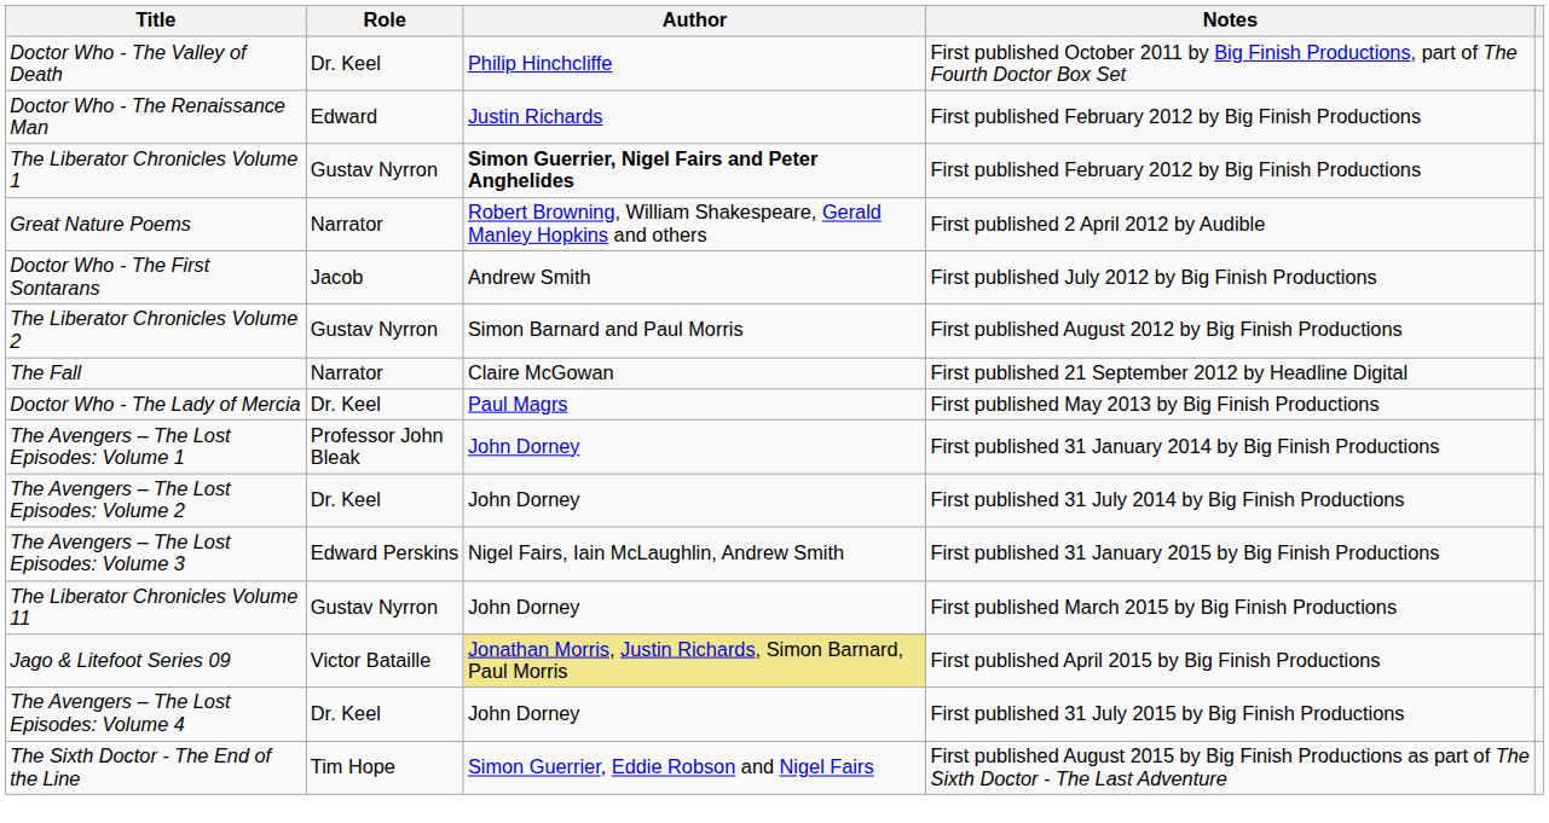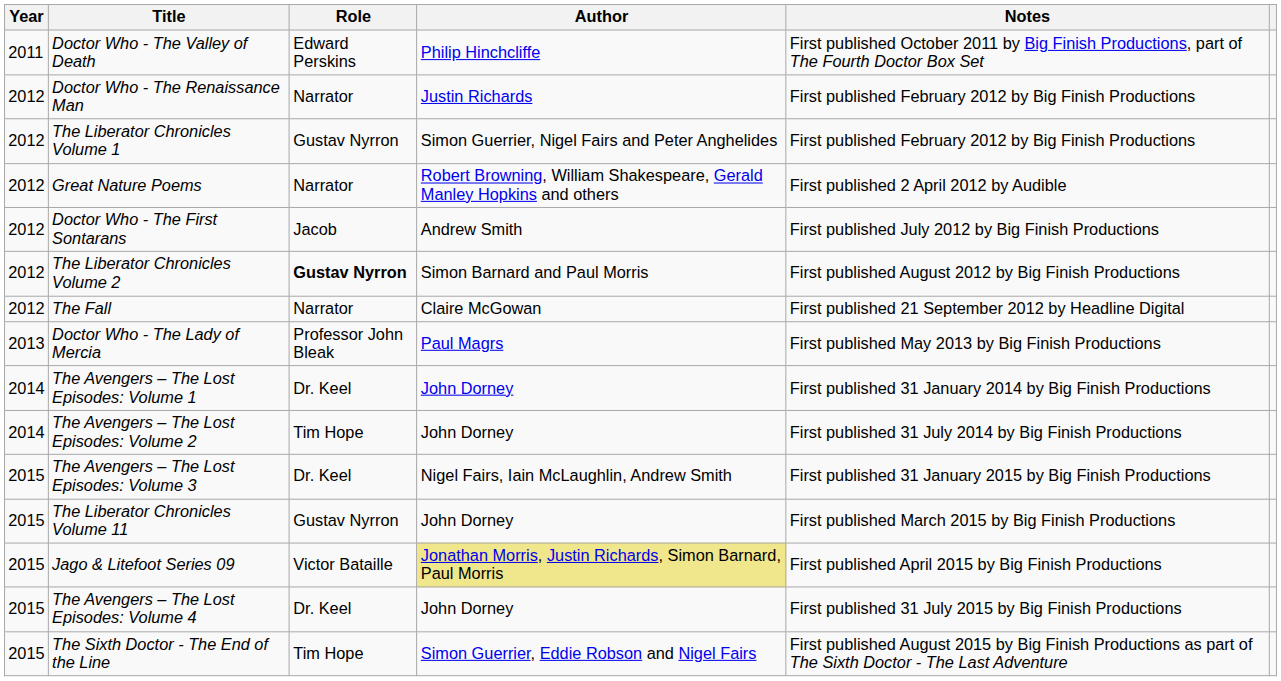+ column: Year | 2011 | 2012 | 2012 | 2012 | 2012 | 2012 | 2012 | 2013 | 2014 | 2014 | 2015 | 2015 | 2015 | 2015 | 2015
Doctor Who - The Valley of Death | Role: Dr. Keel -> Edward Perskins
Doctor Who - The Renaissance Man | Role: Edward -> Narrator
The Liberator Chronicles Volume 1 | Author: bold -> normal
The Liberator Chronicles Volume 2 | Role: normal -> bold
Doctor Who - The Lady of Mercia | Role: Dr. Keel -> Professor John Bleak
The Avengers – The Lost Episodes: Volume 1 | Role: Professor John Bleak -> Dr. Keel
The Avengers – The Lost Episodes: Volume 2 | Role: Dr. Keel -> Tim Hope
The Avengers – The Lost Episodes: Volume 3 | Role: Edward Perskins -> Dr. Keel
